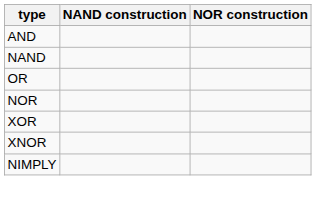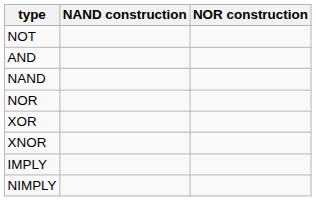+ row: NOT
- row: OR
+ row: IMPLY
